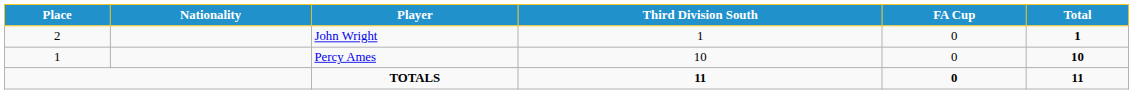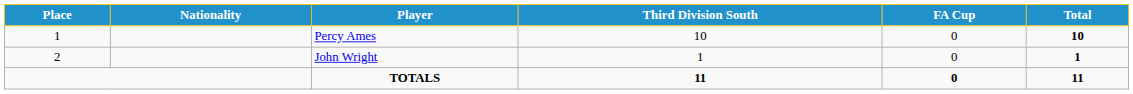rows swapped: Percy Ames <-> John Wright
